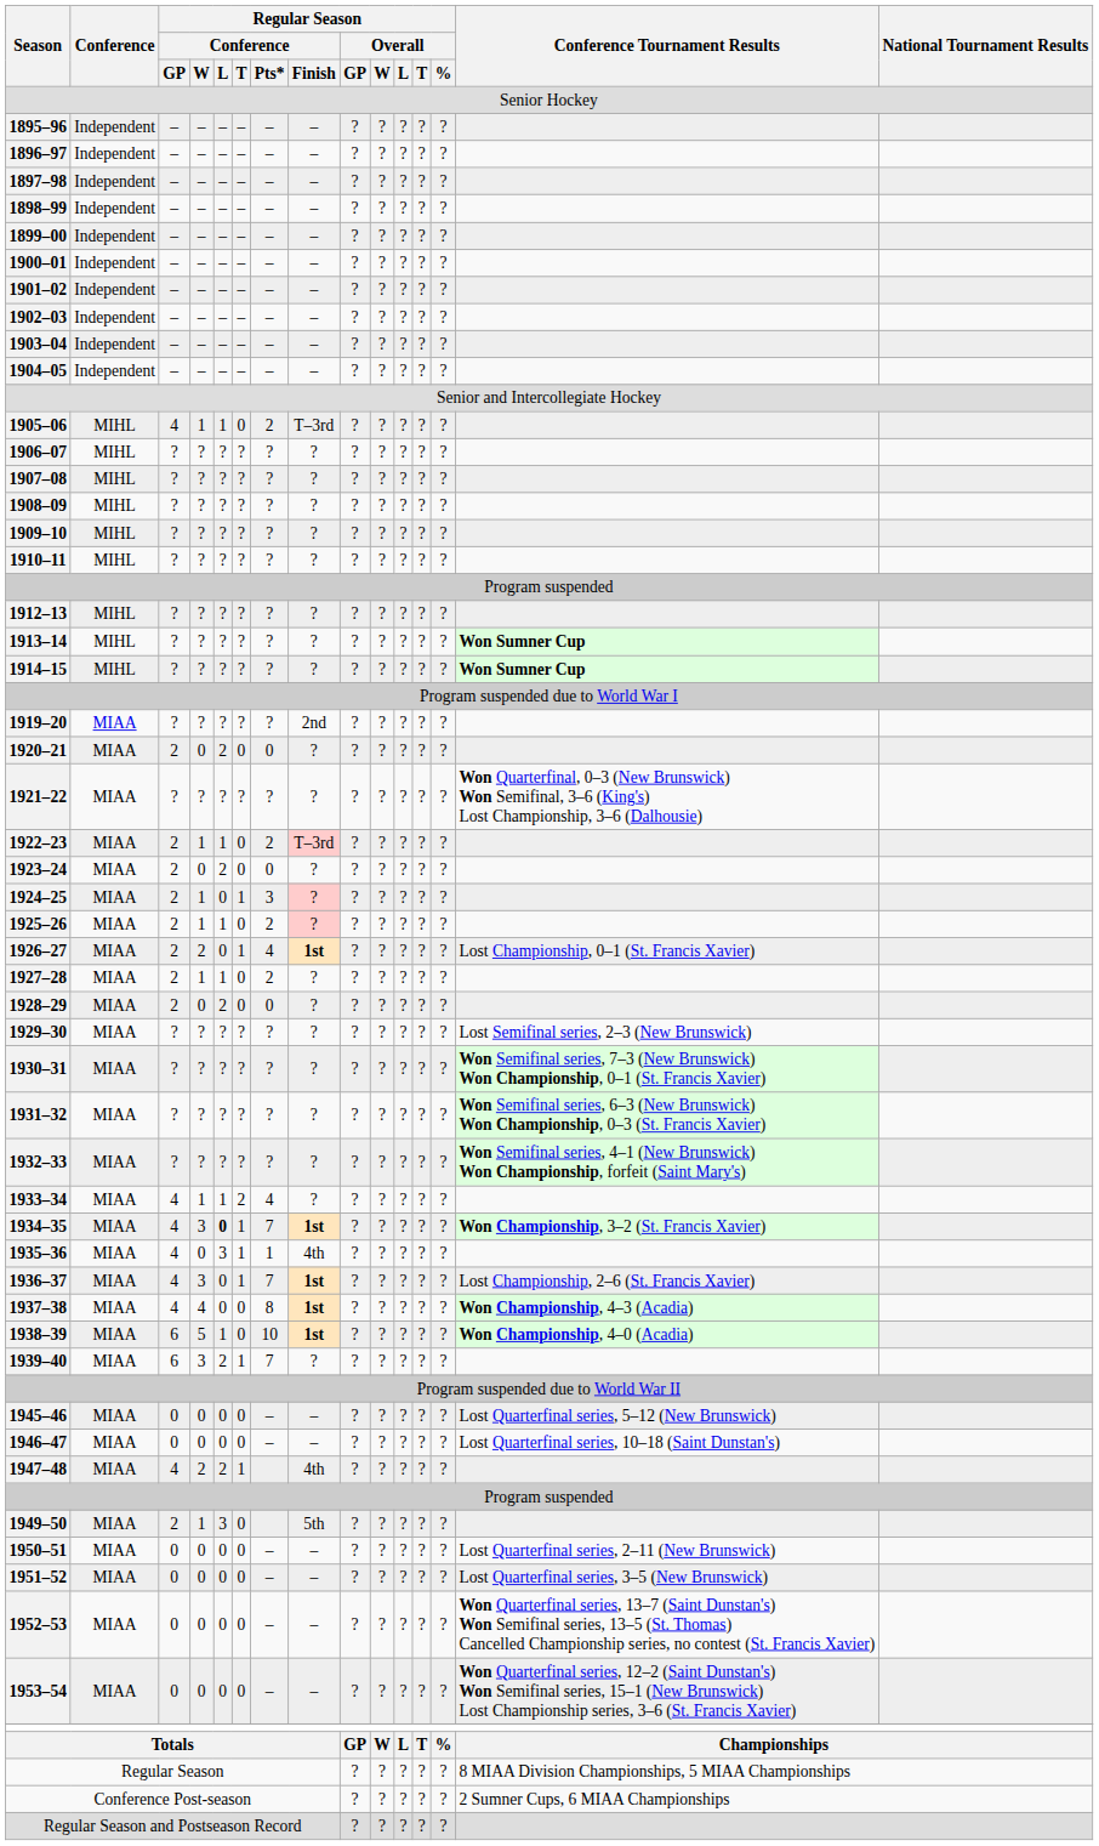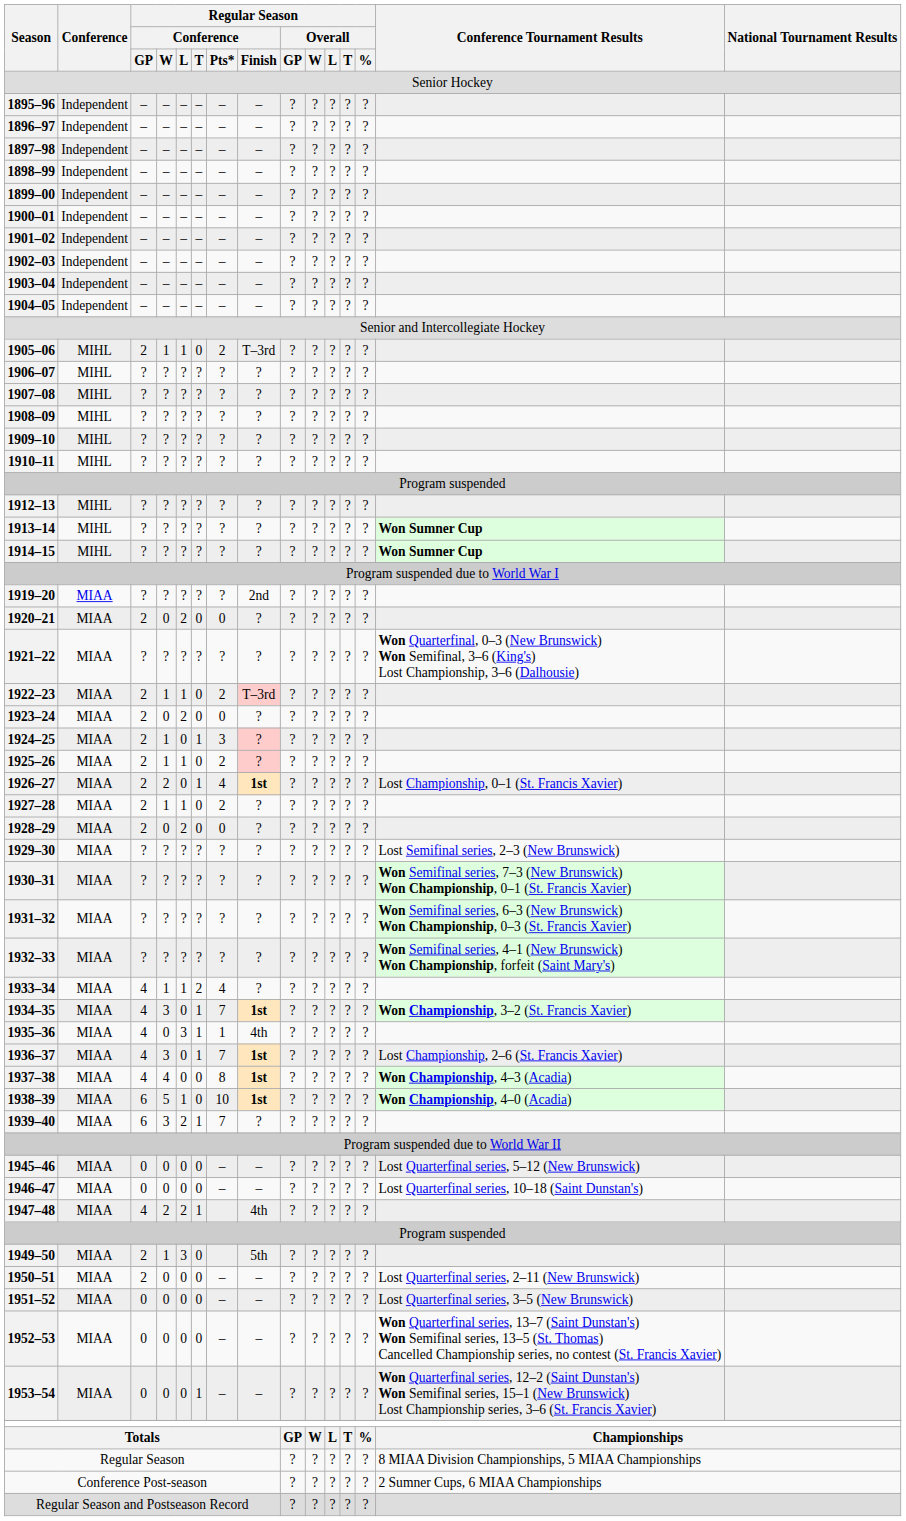1905–06 | Regular Season / Conference / GP: 4 -> 2
1934–35 | Regular Season / Conference / L: bold -> normal
1950–51 | Regular Season / Conference / GP: 0 -> 2
1953–54 | Regular Season / Conference / T: 0 -> 1
